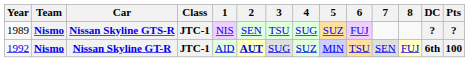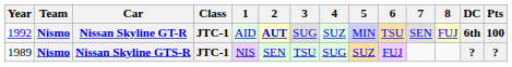rows swapped: Nissan Skyline GTS-R <-> Nissan Skyline GT-R
